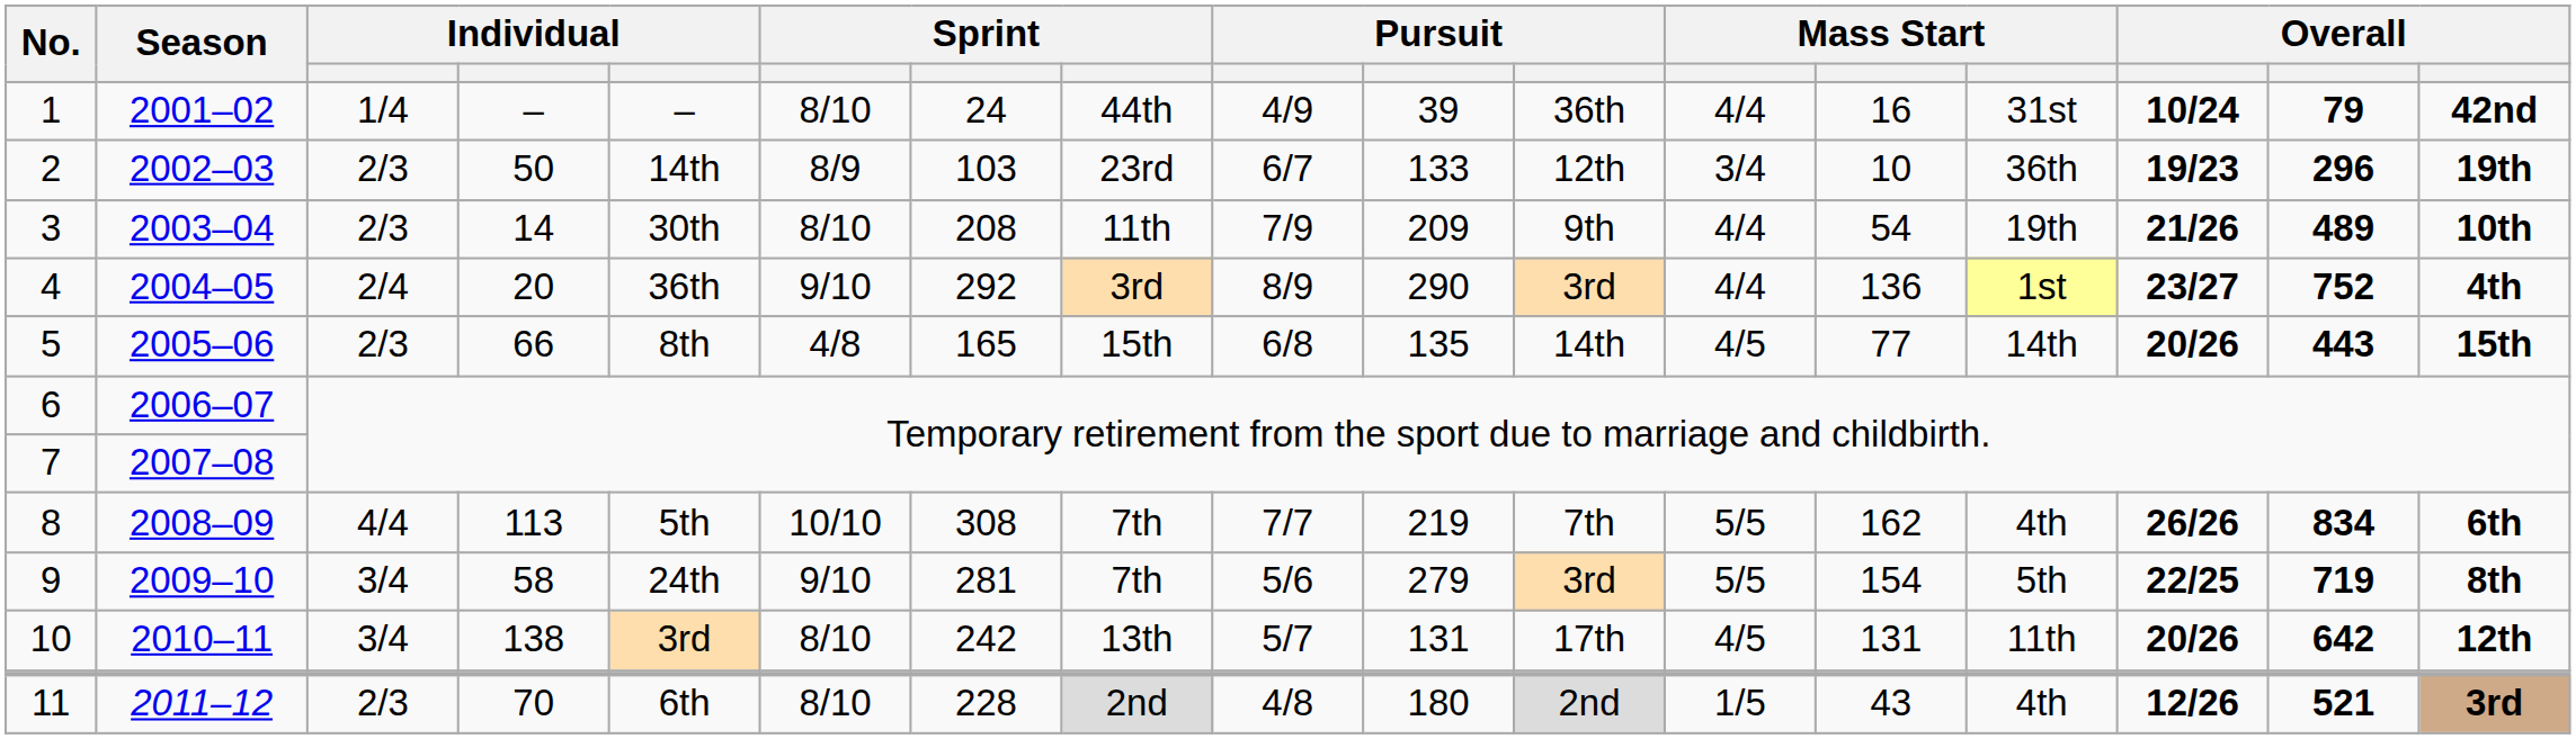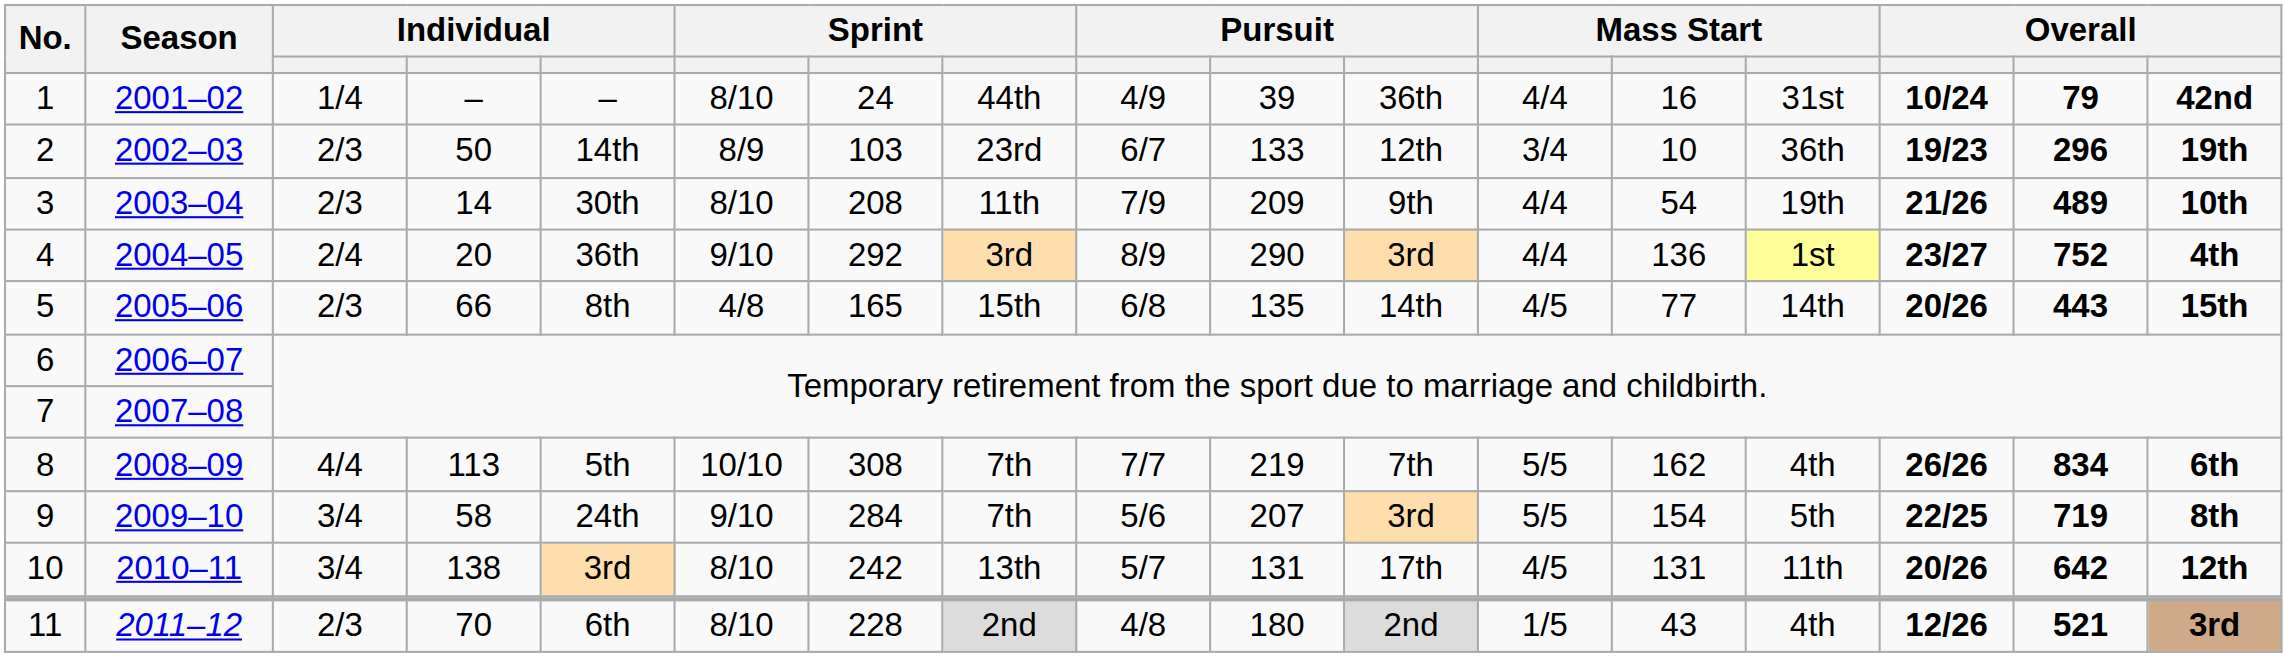9 | column 7: 281 -> 284
9 | column 10: 279 -> 207
